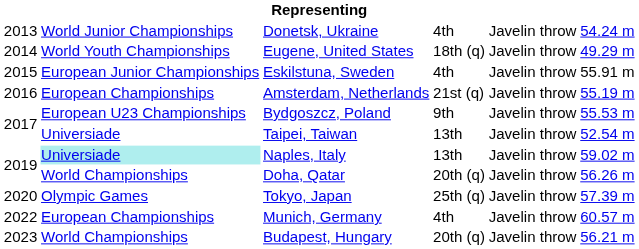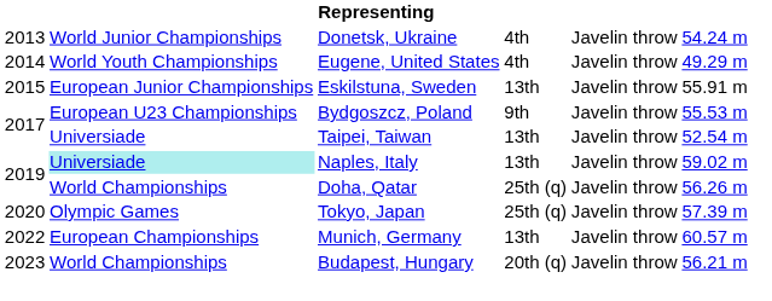Eugene, United States | column 4: 18th (q) -> 4th
Eskilstuna, Sweden | column 4: 4th -> 13th
- row: 2016 | European Championships | Amsterdam, Netherlands | 21st (q) | Javelin throw | 55.19 m
Doha, Qatar | column 4: 20th (q) -> 25th (q)
Munich, Germany | column 4: 4th -> 13th
